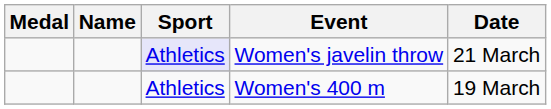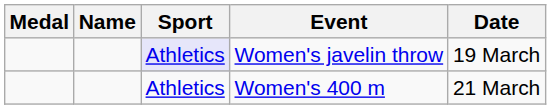Women's javelin throw | Date: 21 March -> 19 March
Women's 400 m | Date: 19 March -> 21 March
